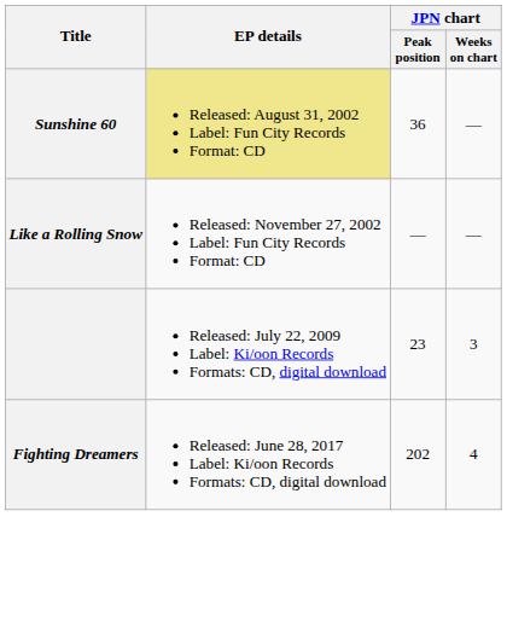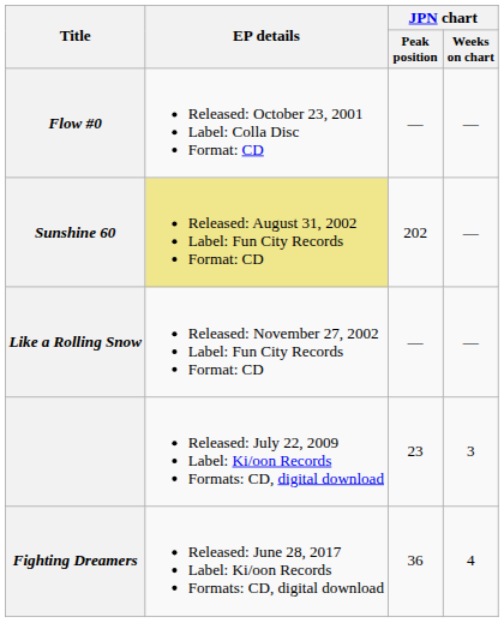+ row: Flow #0 | Released: October 23, 2001 Label: Colla Disc Format: CD | — | —
Sunshine 60 | JPN chart / Peak position: 36 -> 202
Fighting Dreamers | JPN chart / Peak position: 202 -> 36
